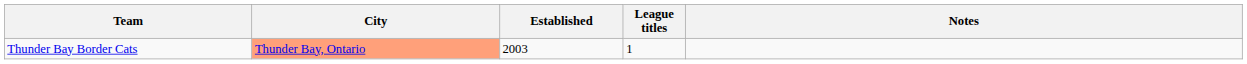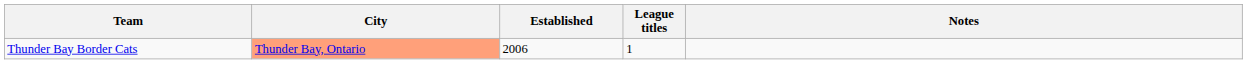Thunder Bay Border Cats | Established: 2003 -> 2006
